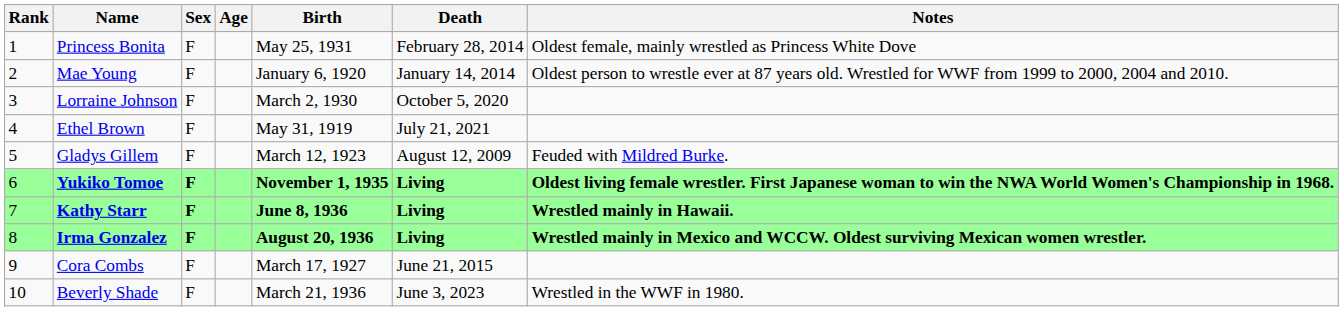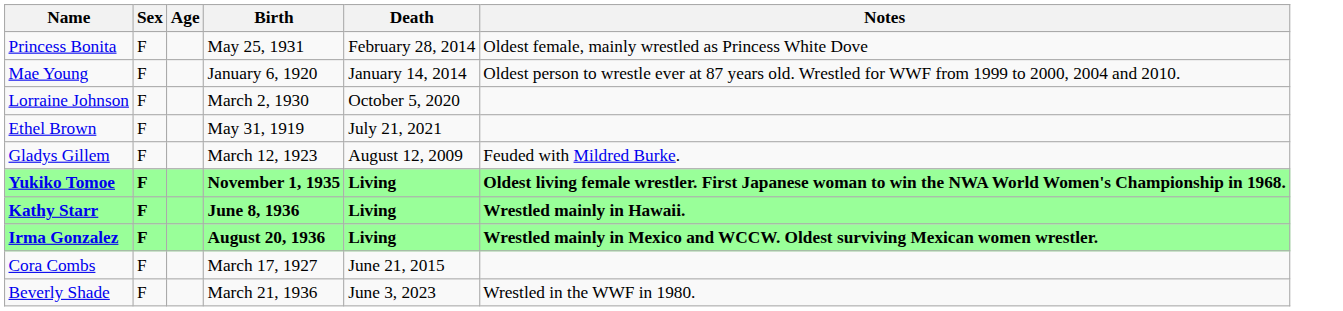- column: Rank | 1 | 2 | 3 | 4 | 5 | 6 | 7 | 8 | 9 | 10
